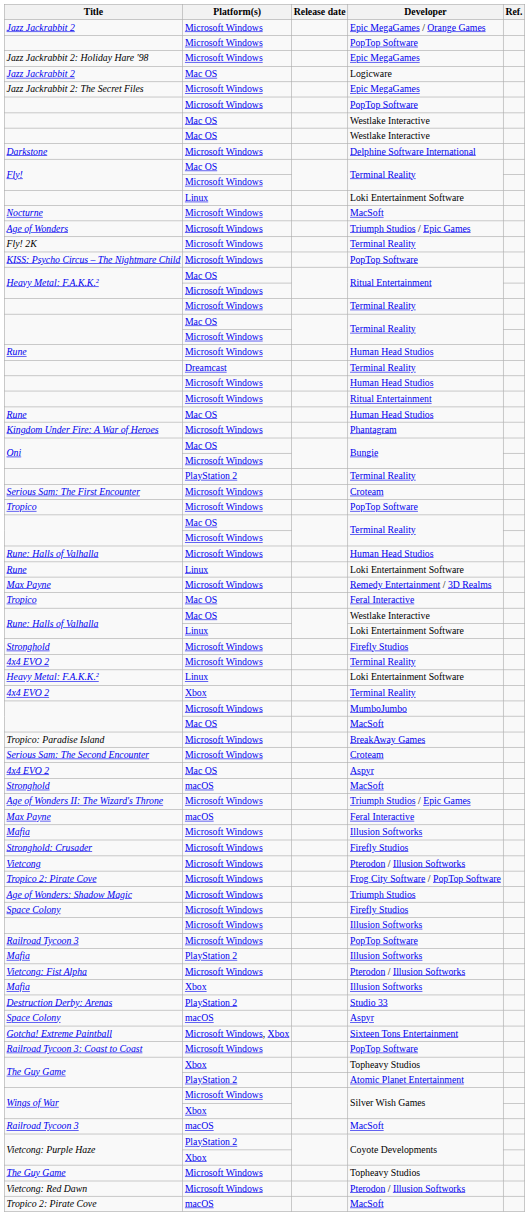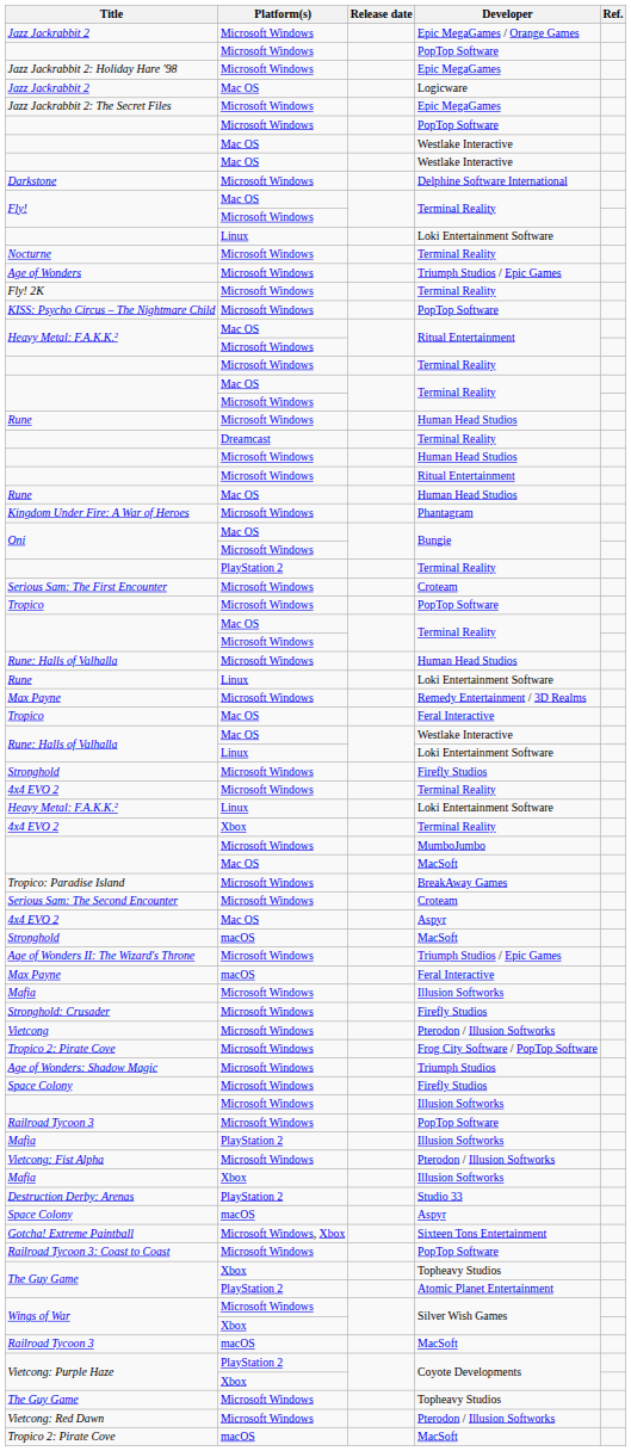Nocturne | Developer: MacSoft -> Terminal Reality
